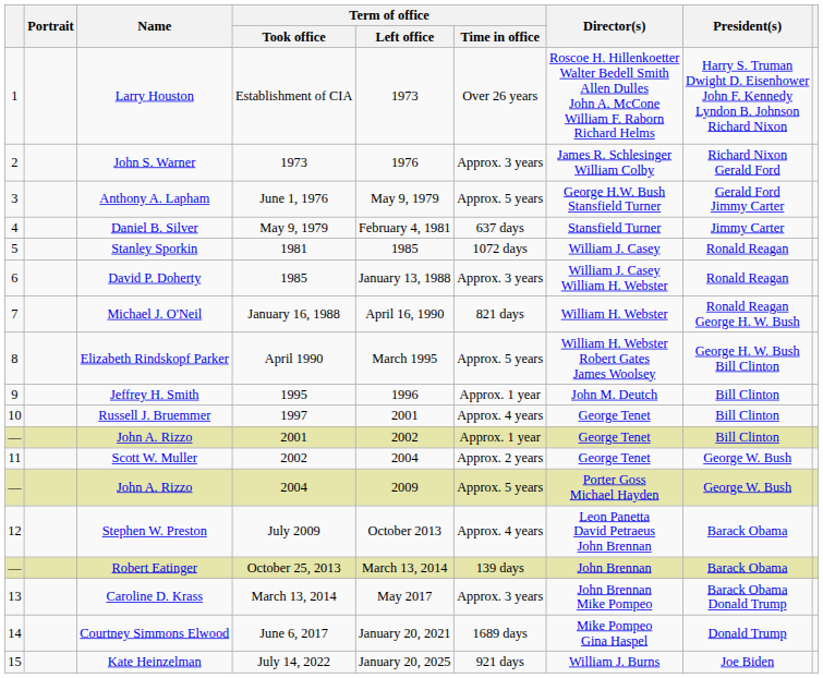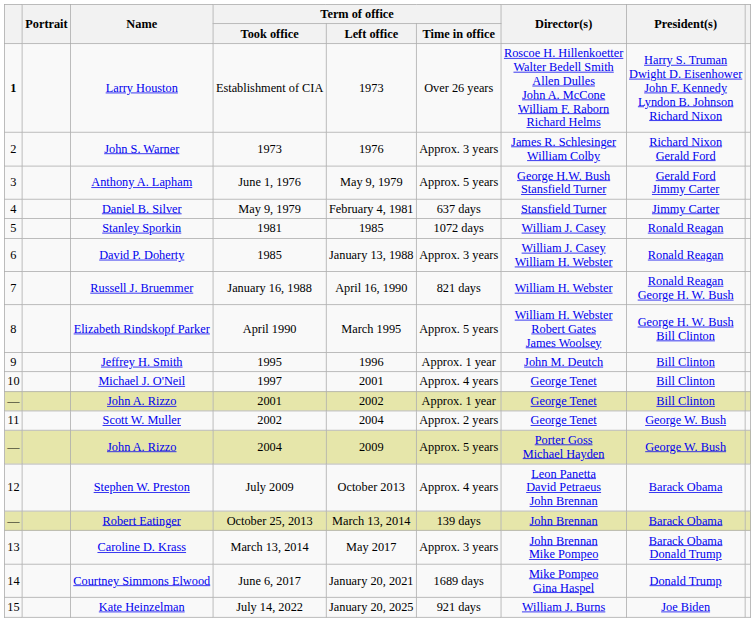Establishment of CIA | column 1: normal -> bold
January 16, 1988 | Name: Michael J. O'Neil -> Russell J. Bruemmer
1997 | Name: Russell J. Bruemmer -> Michael J. O'Neil
